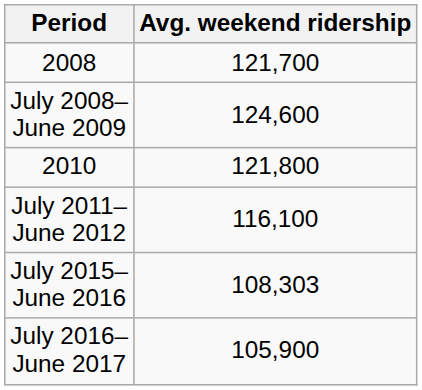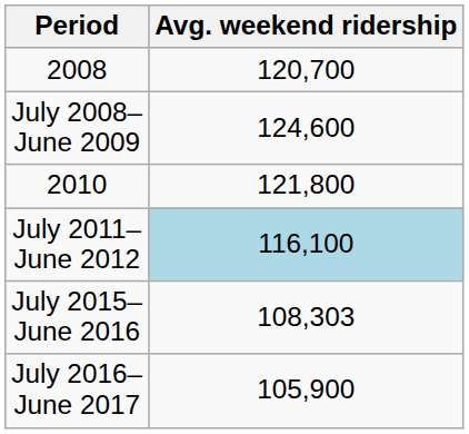2008 | Avg. weekend ridership: 121,700 -> 120,700
July 2011– June 2012 | Avg. weekend ridership: no background -> lightblue background
